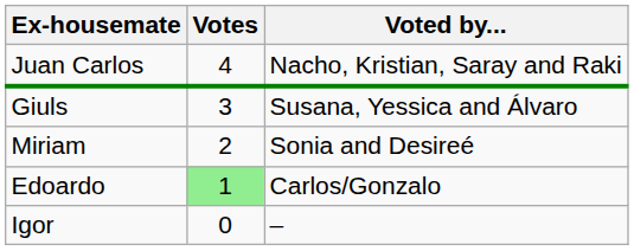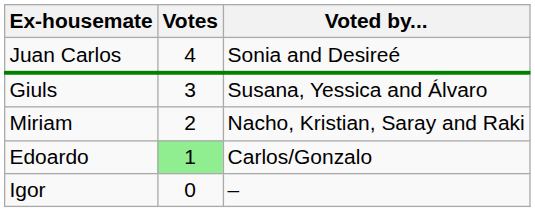Juan Carlos | Voted by...: Nacho, Kristian, Saray and Raki -> Sonia and Desireé
Miriam | Voted by...: Sonia and Desireé -> Nacho, Kristian, Saray and Raki
